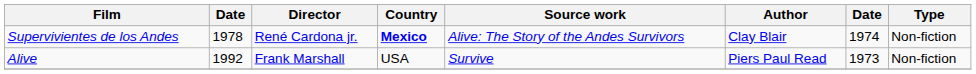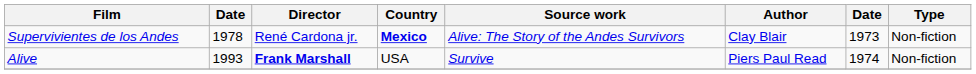Supervivientes de los Andes | column 7: 1974 -> 1973
Alive | column 2: 1992 -> 1993
Alive | Director: normal -> bold
Alive | column 7: 1973 -> 1974
